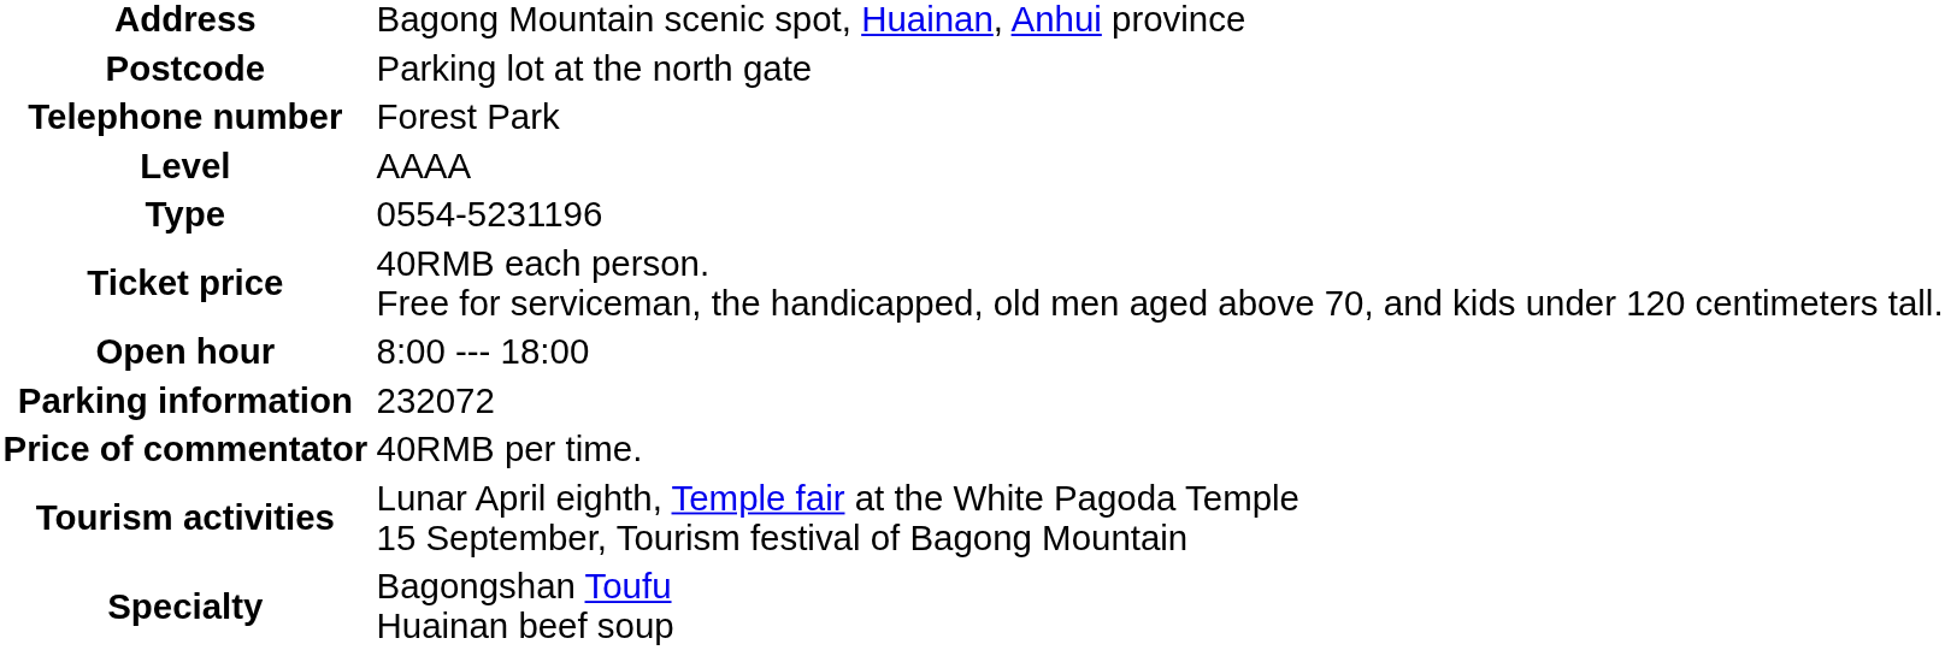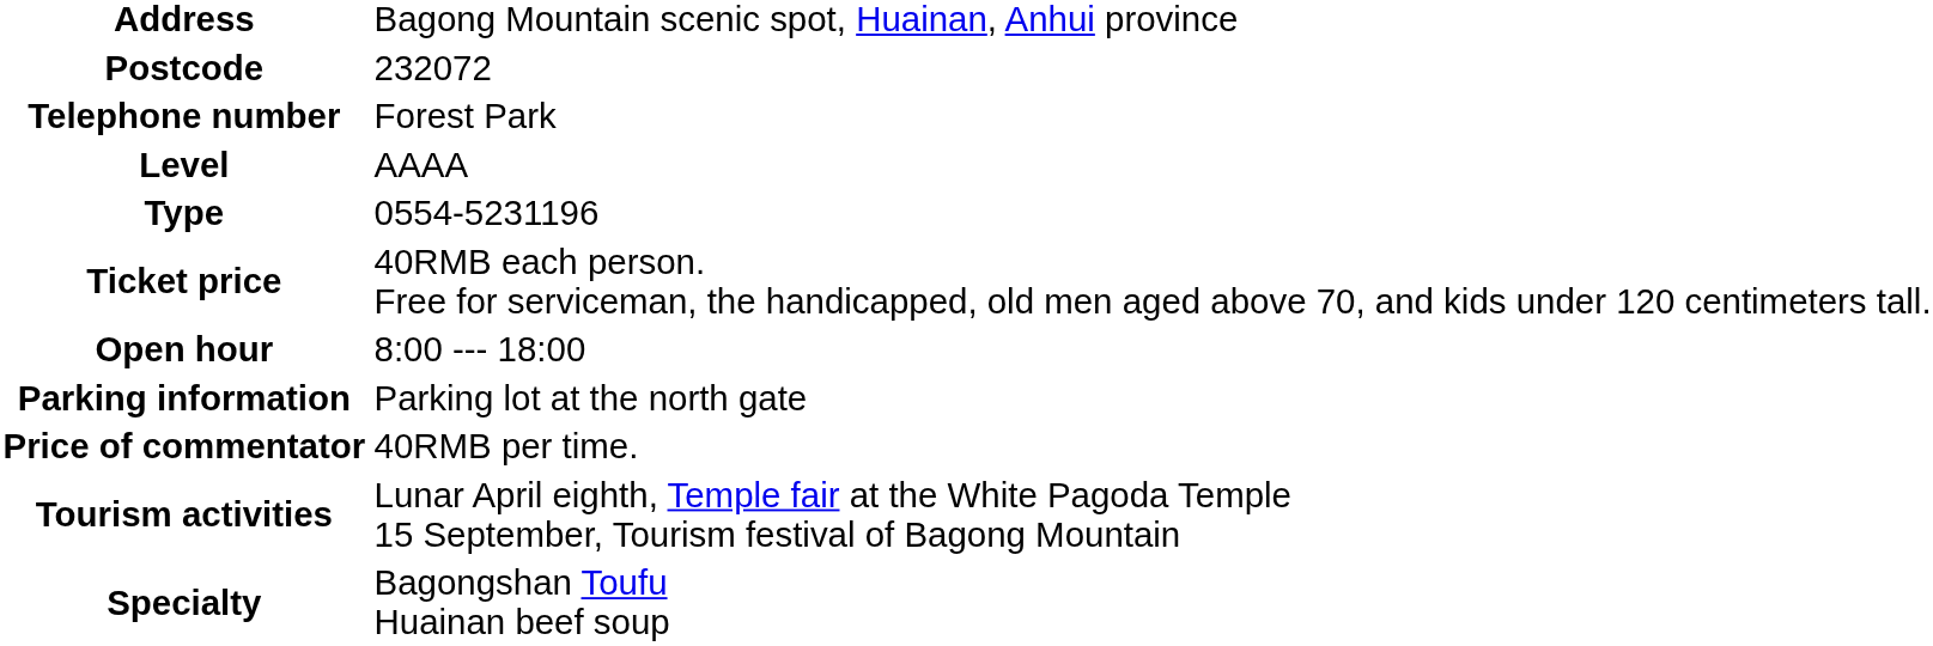Postcode | column 2: Parking lot at the north gate -> 232072
Parking information | column 2: 232072 -> Parking lot at the north gate
